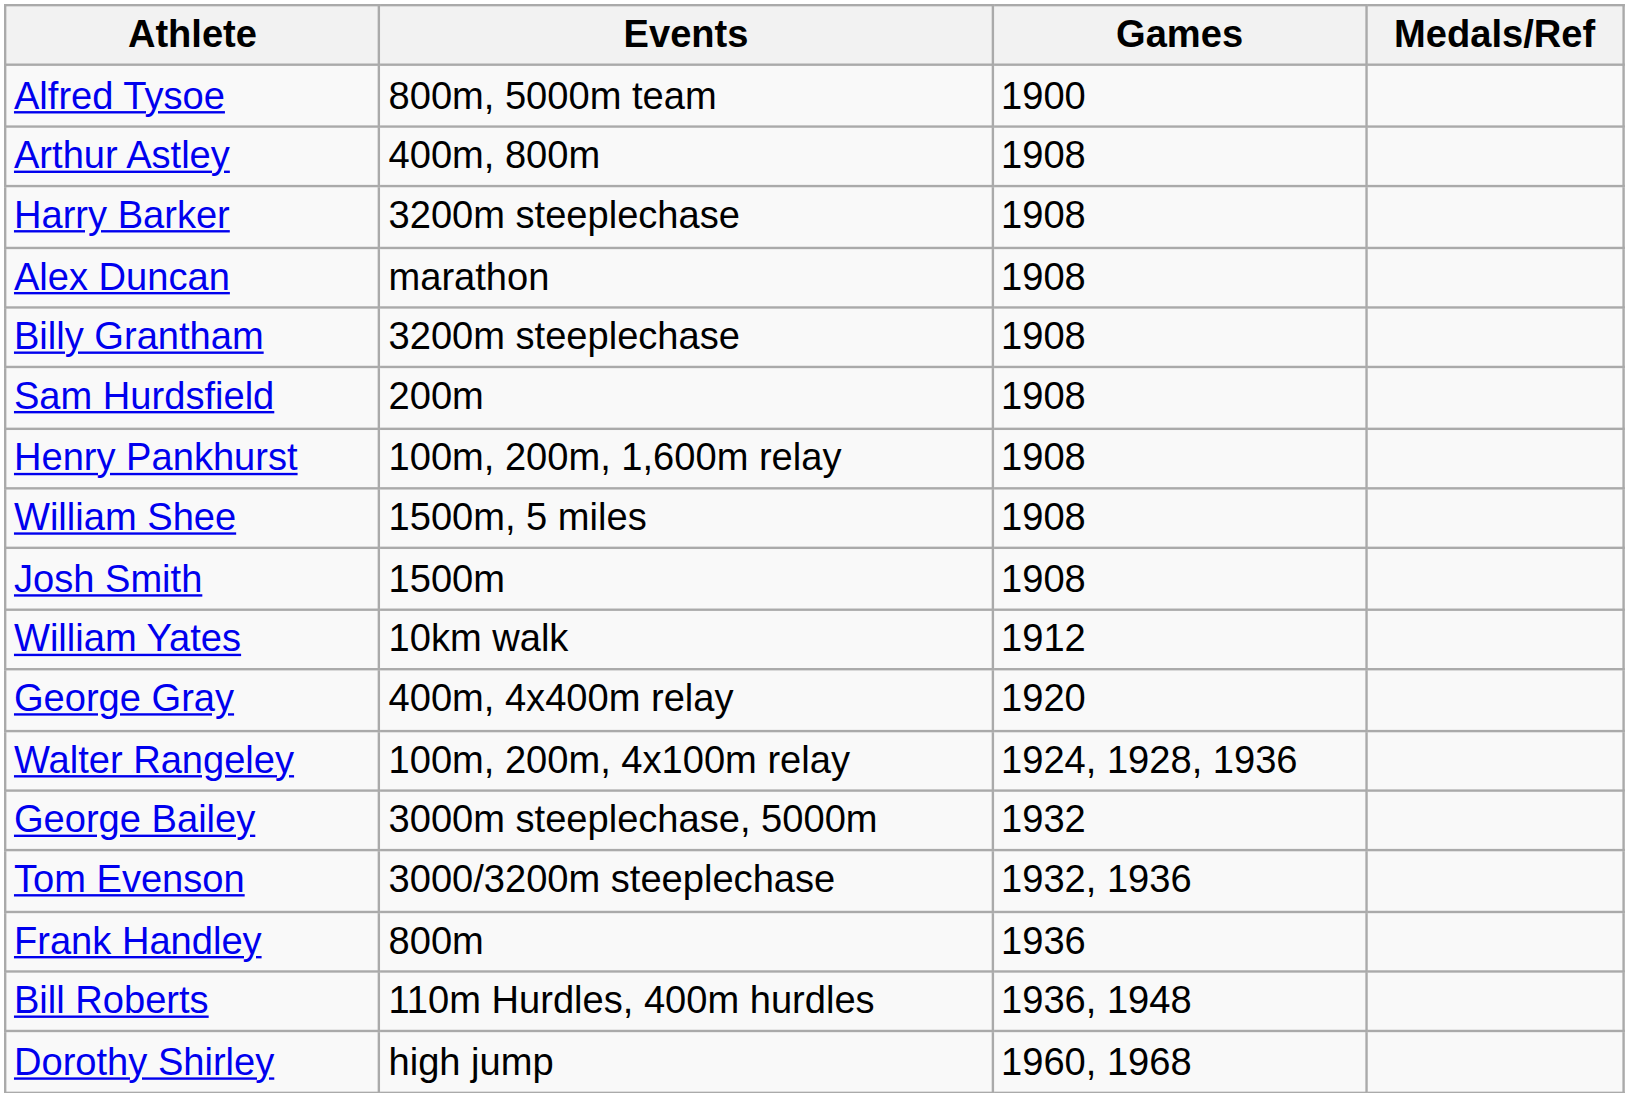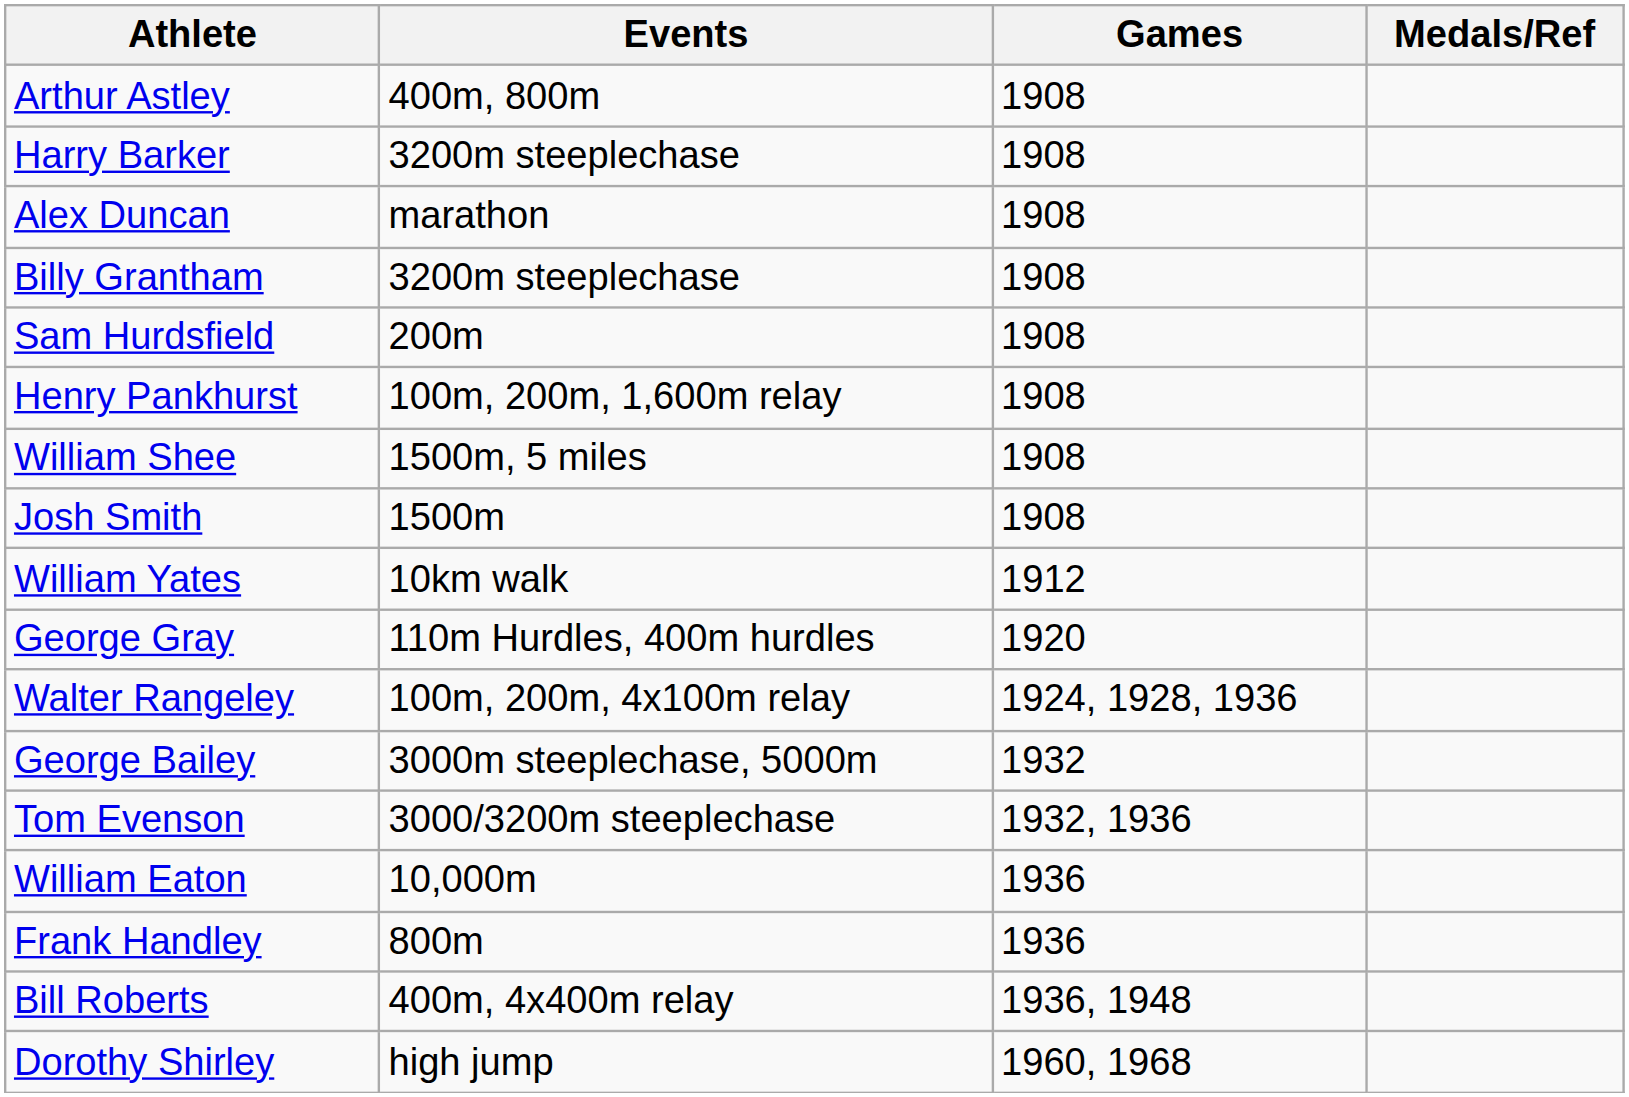- row: Alfred Tysoe | 800m, 5000m team | 1900
George Gray | Events: 400m, 4x400m relay -> 110m Hurdles, 400m hurdles
+ row: William Eaton | 10,000m | 1936
Bill Roberts | Events: 110m Hurdles, 400m hurdles -> 400m, 4x400m relay
